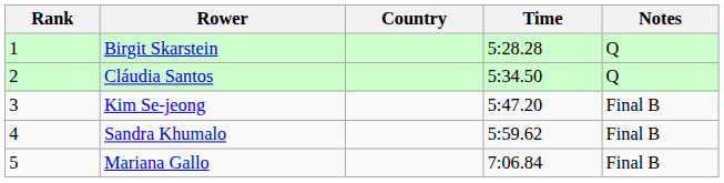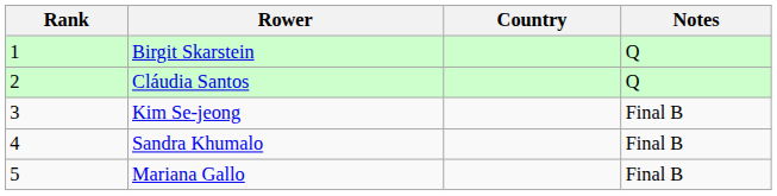- column: Time | 5:28.28 | 5:34.50 | 5:47.20 | 5:59.62 | 7:06.84
